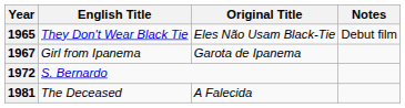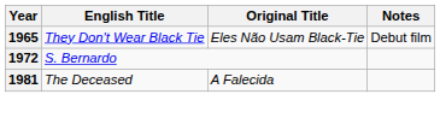- row: 1967 | Girl from Ipanema | Garota de Ipanema
